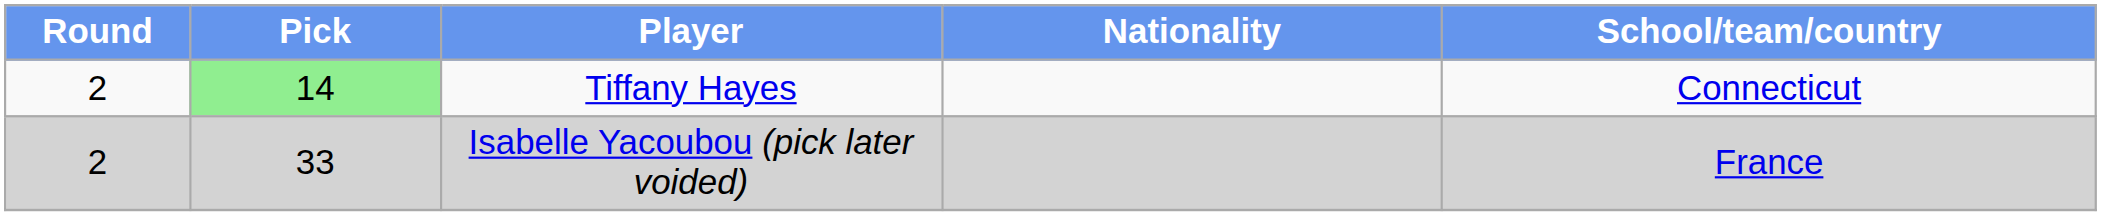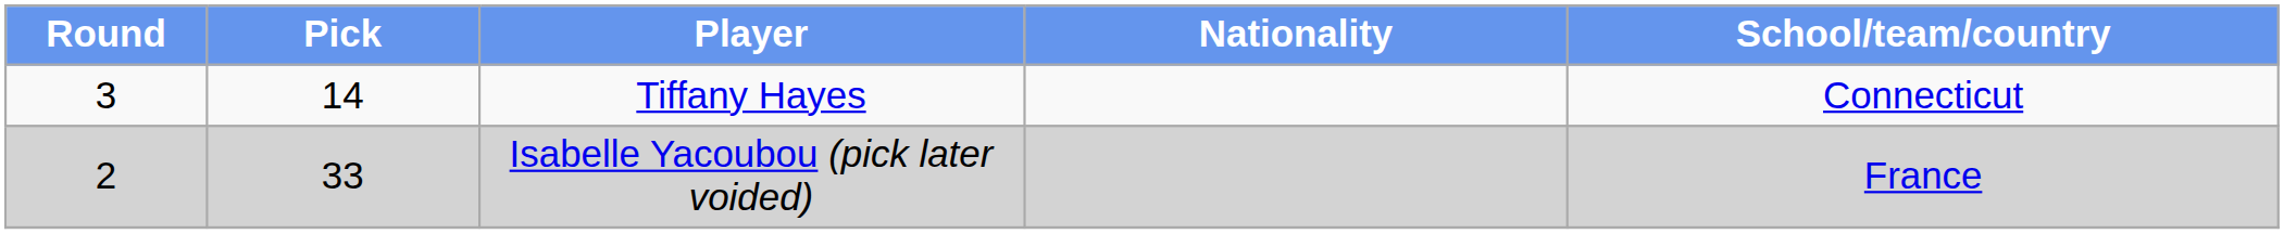Tiffany Hayes | Round: 2 -> 3
Tiffany Hayes | Pick: lightgreen background -> no background
